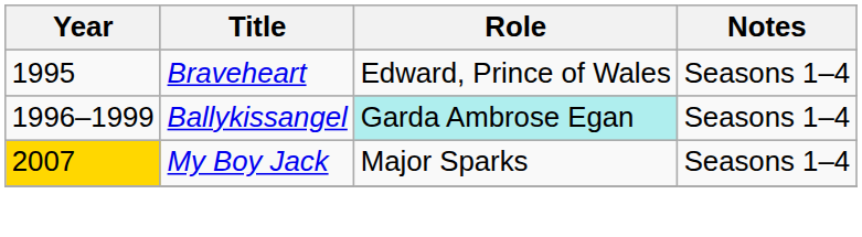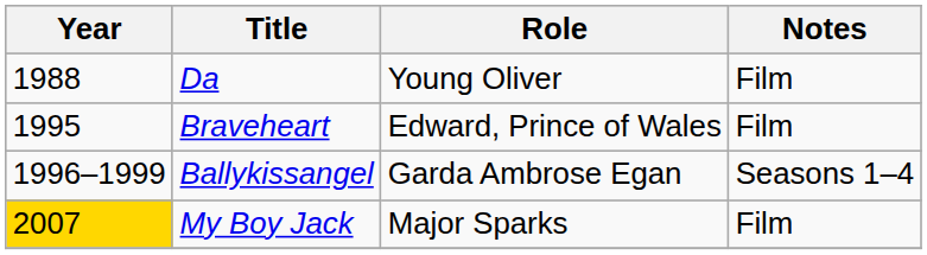+ row: 1988 | Da | Young Oliver | Film
Braveheart | Notes: Seasons 1–4 -> Film
Ballykissangel | Role: paleturquoise background -> no background
My Boy Jack | Notes: Seasons 1–4 -> Film
